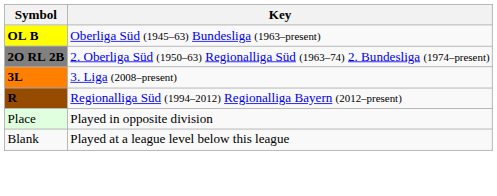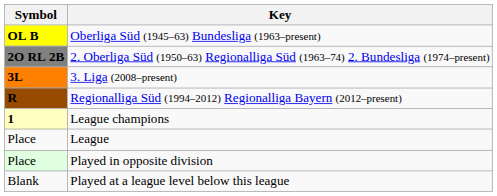+ row: 1 | League champions
+ row: Place | League
